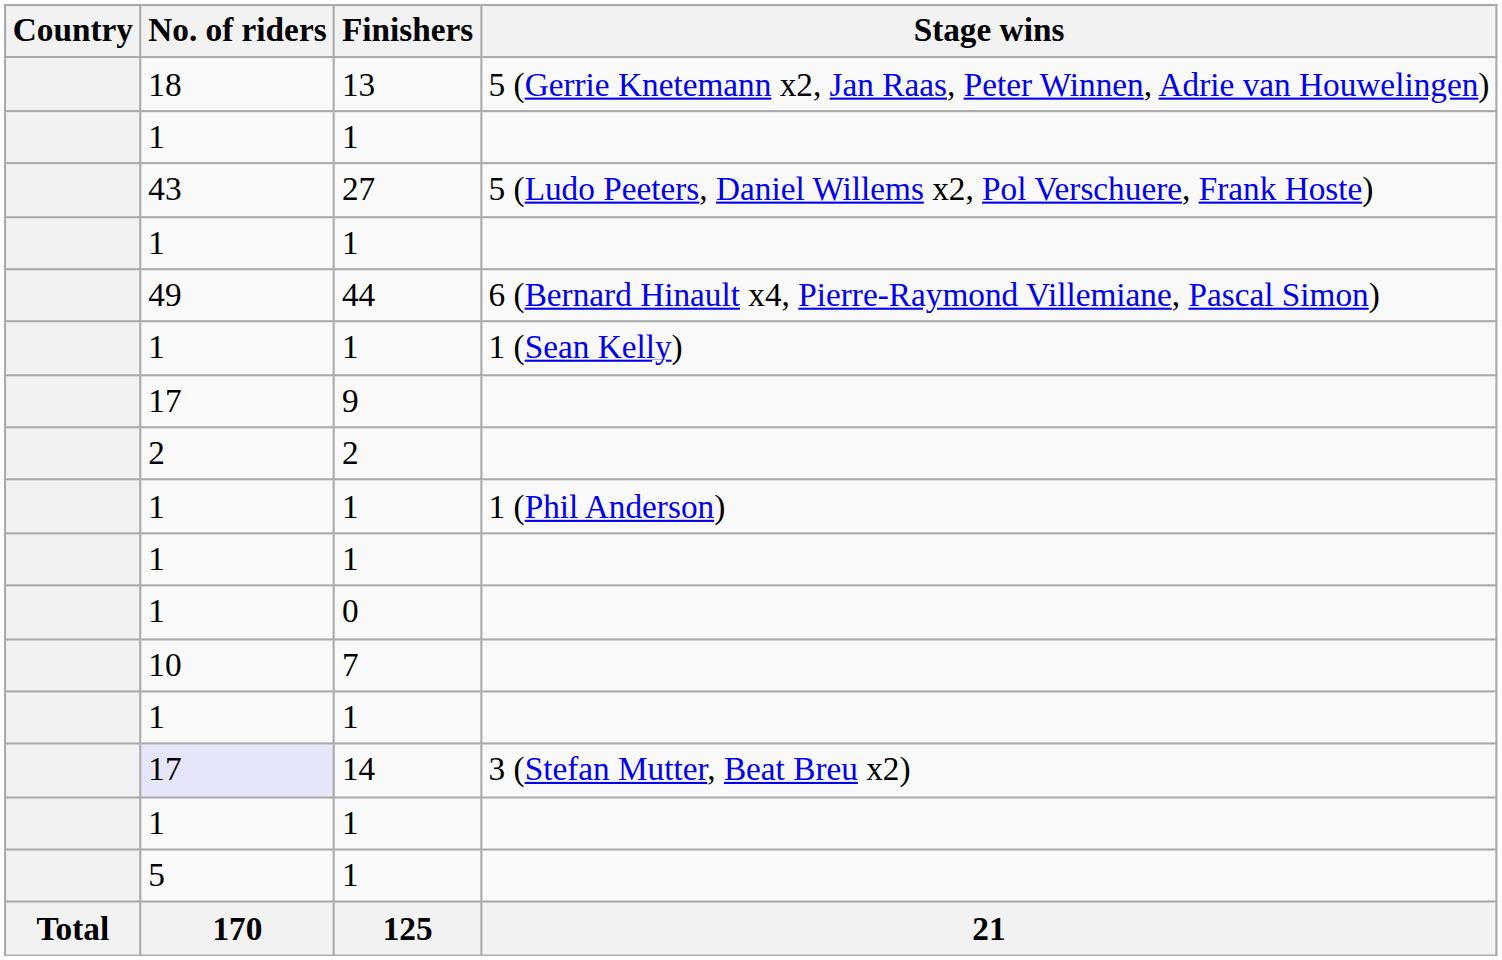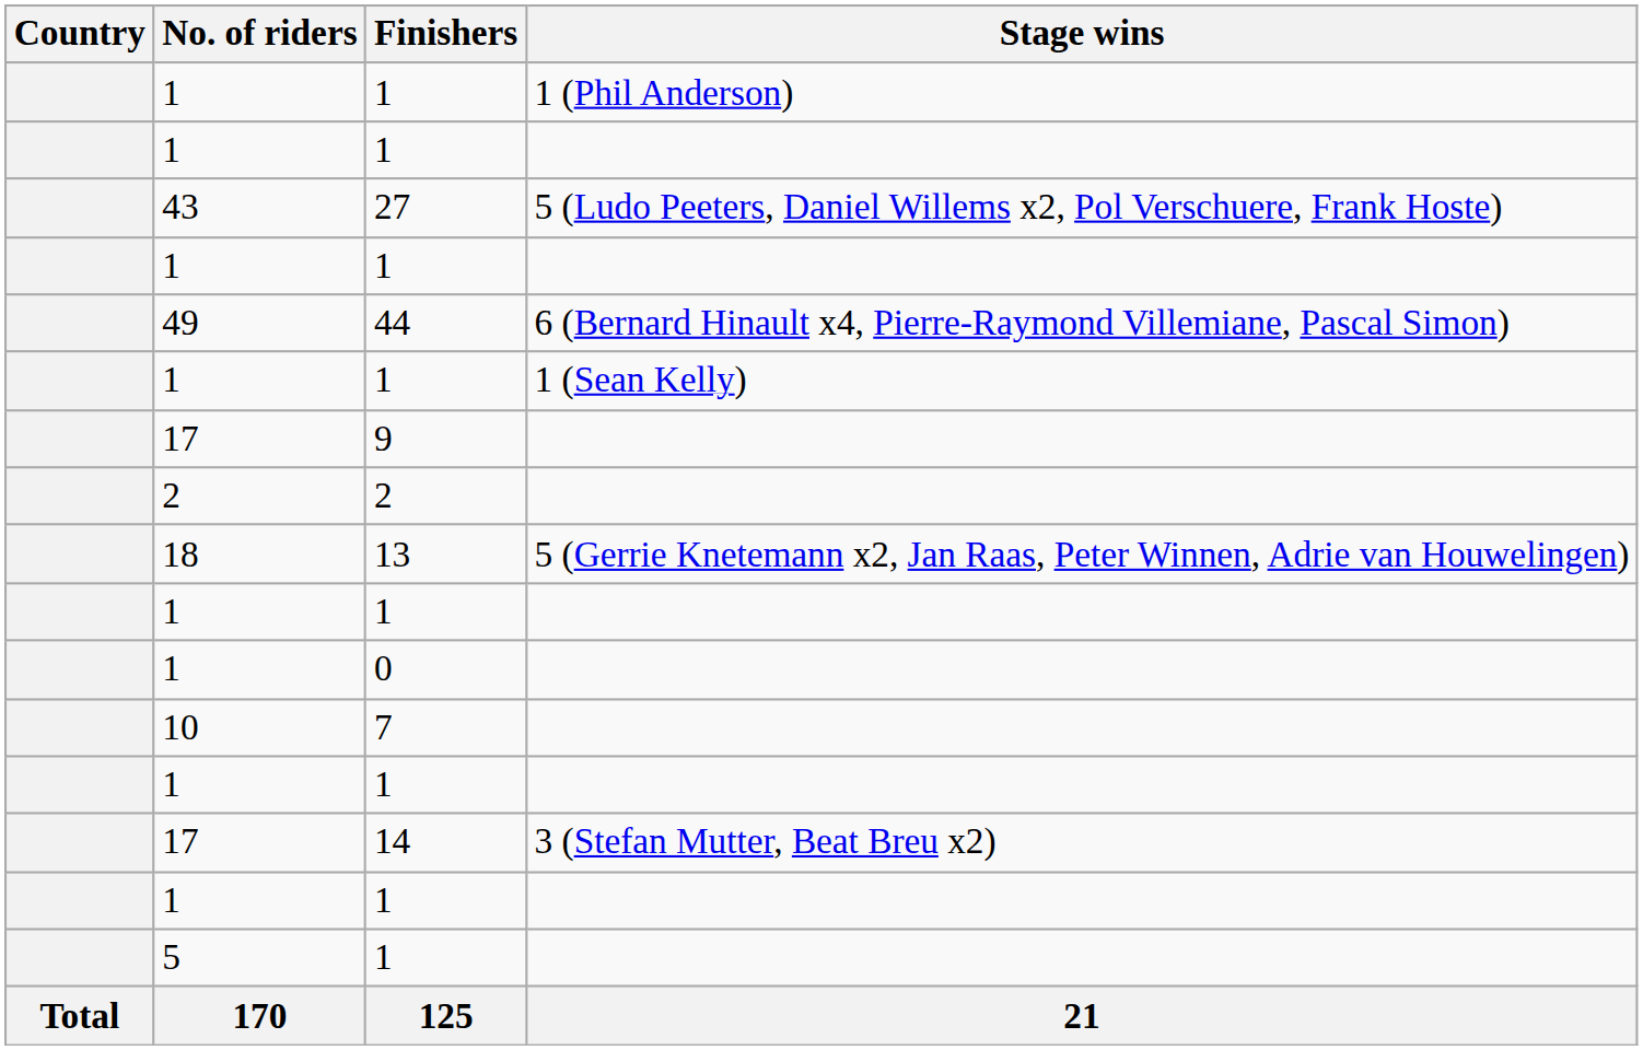rows swapped: 1 / 1 (Phil Anderson) <-> 13
14 | No. of riders: lavender background -> no background
